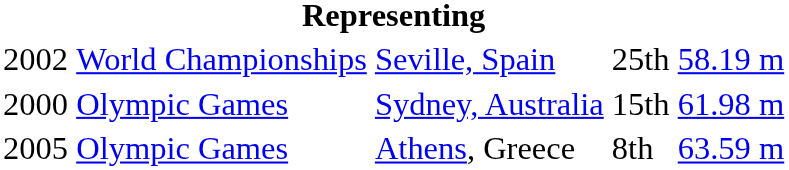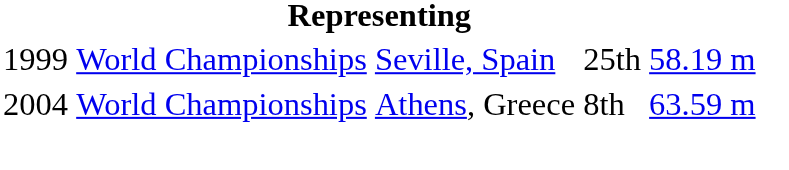Seville, Spain | column 1: 2002 -> 1999
- row: 2000 | Olympic Games | Sydney, Australia | 15th | 61.98 m
Athens, Greece | column 1: 2005 -> 2004
Athens, Greece | column 2: Olympic Games -> World Championships
